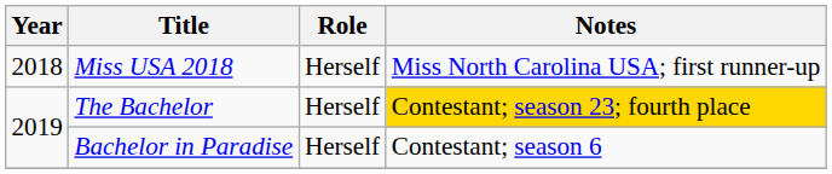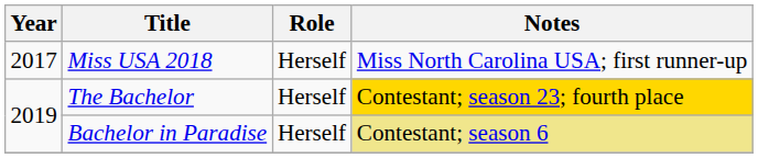Miss USA 2018 | Year: 2018 -> 2017
Bachelor in Paradise | Notes: no background -> khaki background
